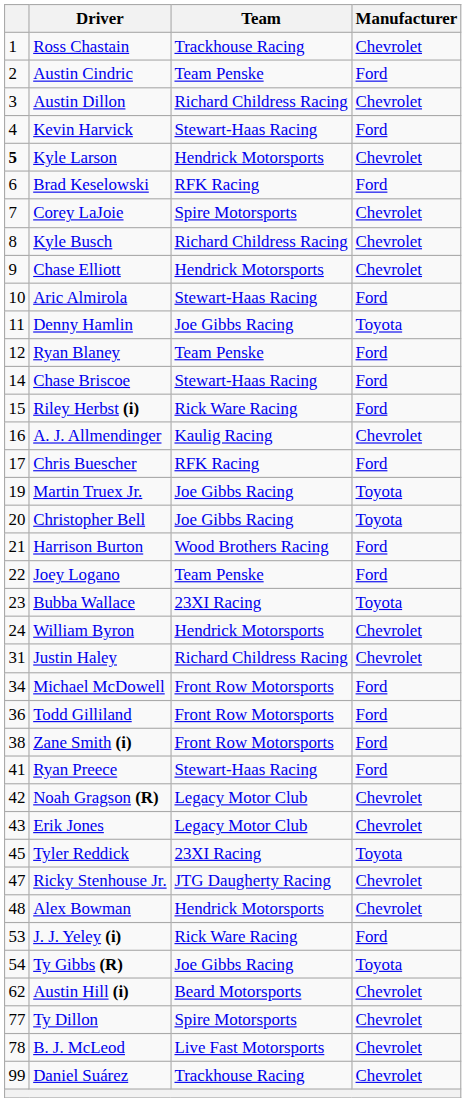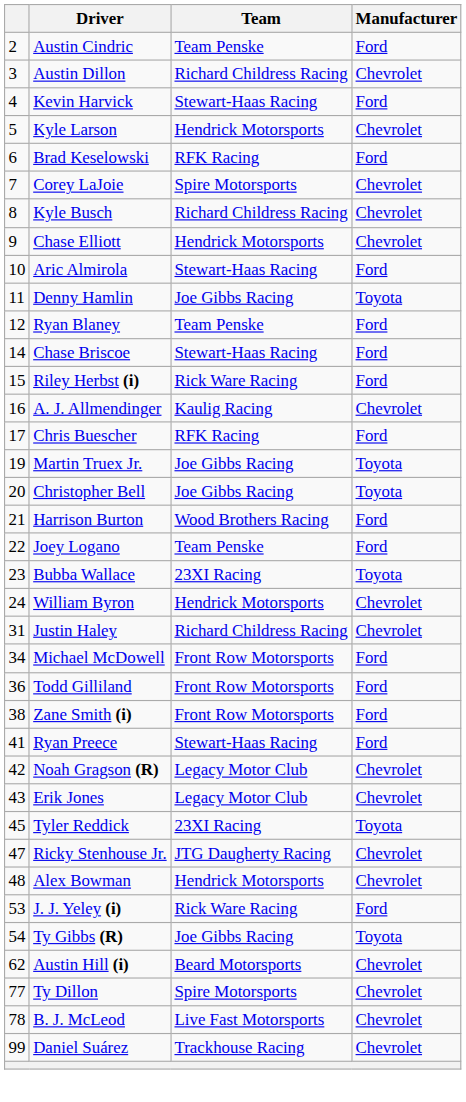- row: 1 | Ross Chastain | Trackhouse Racing | Chevrolet
Kyle Larson | column 1: bold -> normal
